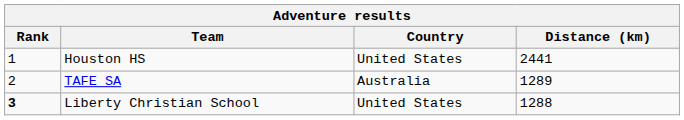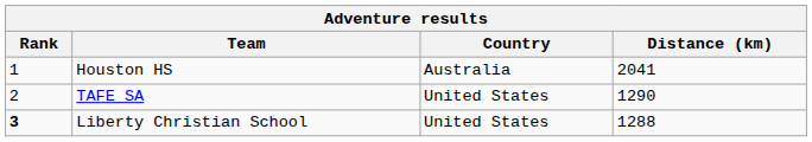Houston HS | Country: United States -> Australia
Houston HS | Distance (km): 2441 -> 2041
TAFE SA | Country: Australia -> United States
TAFE SA | Distance (km): 1289 -> 1290
